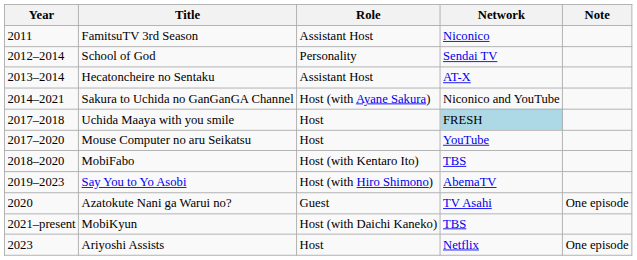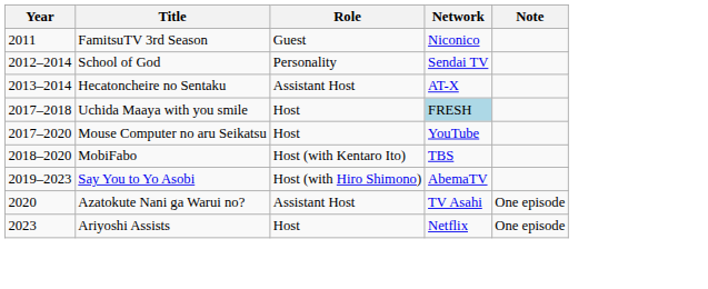FamitsuTV 3rd Season | Role: Assistant Host -> Guest
- row: 2014–2021 | Sakura to Uchida no GanGanGA Channel | Host (with Ayane Sakura) | Niconico and YouTube
Azatokute Nani ga Warui no? | Role: Guest -> Assistant Host
- row: 2021–present | MobiKyun | Host (with Daichi Kaneko) | TBS
